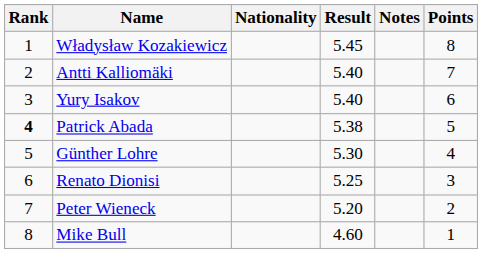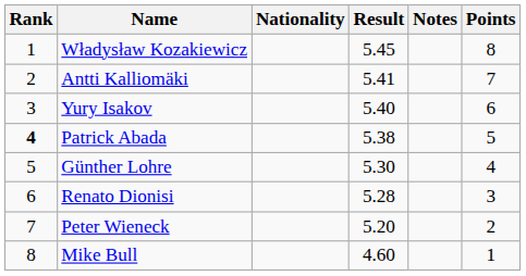Antti Kalliomäki | Result: 5.40 -> 5.41
Renato Dionisi | Result: 5.25 -> 5.28
